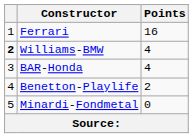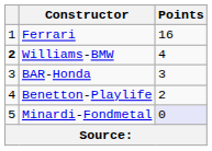BAR-Honda | Points: 4 -> 3
Minardi-Fondmetal | Points: no background -> lavender background
